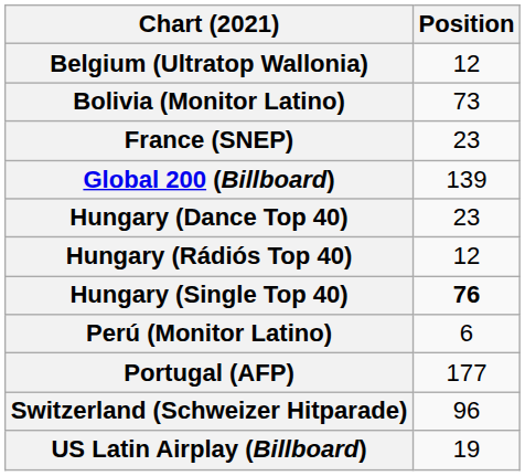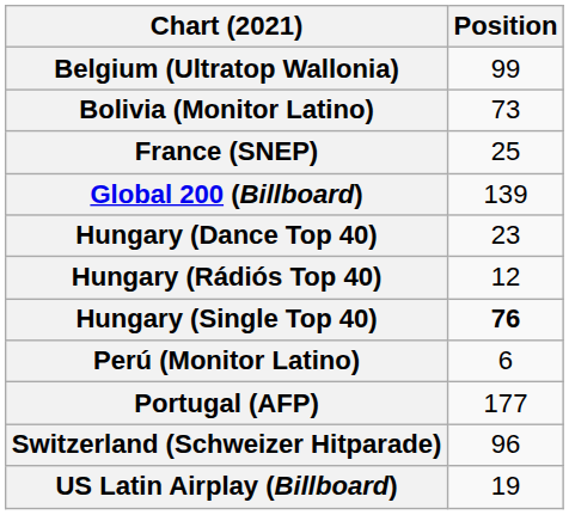Belgium (Ultratop Wallonia) | Position: 12 -> 99
France (SNEP) | Position: 23 -> 25
